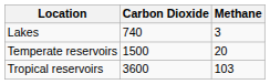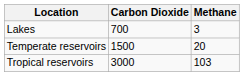Lakes | Carbon Dioxide: 740 -> 700
Tropical reservoirs | Carbon Dioxide: 3600 -> 3000
